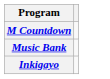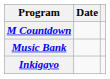+ column: Date
